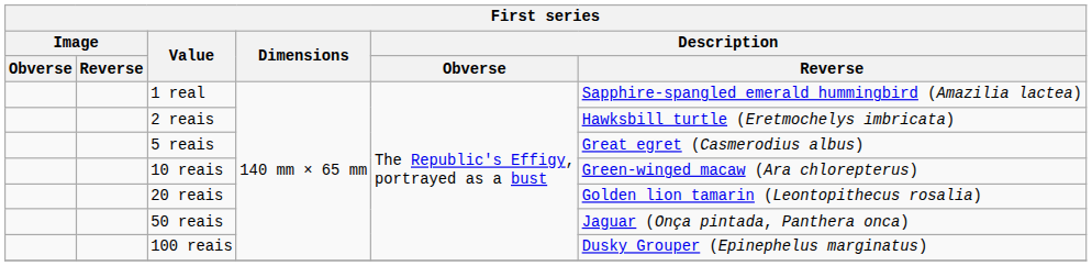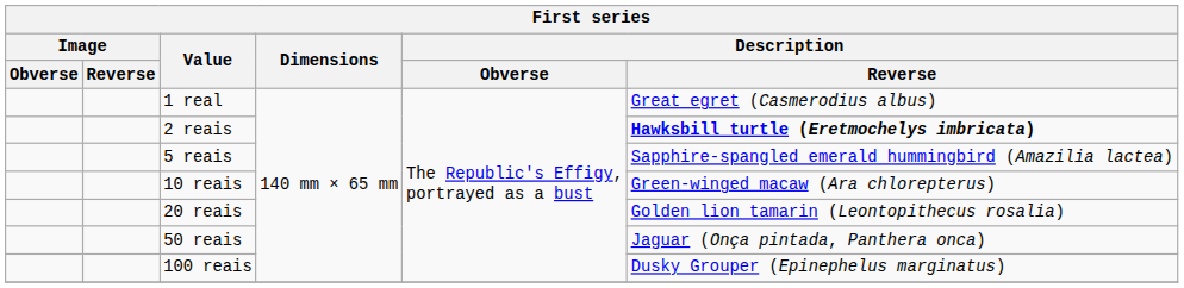1 real | Description / Reverse: Sapphire-spangled emerald hummingbird (Amazilia lactea) -> Great egret (Casmerodius albus)
2 reais | Description / Reverse: normal -> bold
5 reais | Description / Reverse: Great egret (Casmerodius albus) -> Sapphire-spangled emerald hummingbird (Amazilia lactea)
